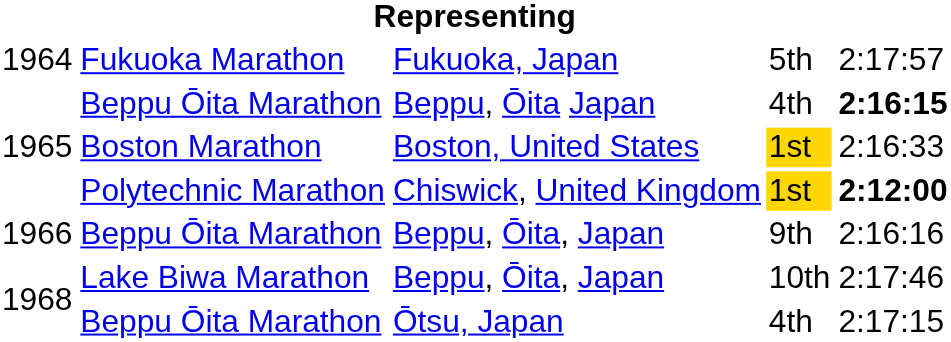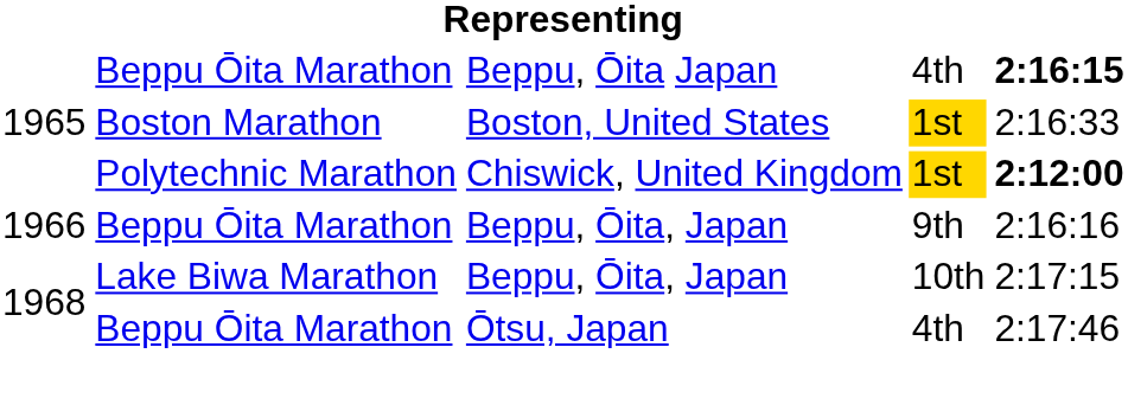- row: 1964 | Fukuoka Marathon | Fukuoka, Japan | 5th | 2:17:57
Beppu, Ōita, Japan / 10th | column 5: 2:17:46 -> 2:17:15
Ōtsu, Japan | column 5: 2:17:15 -> 2:17:46
